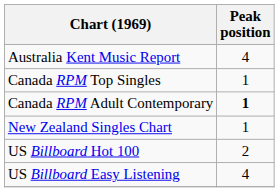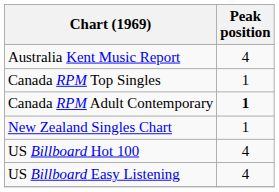US Billboard Hot 100 | Peak position: 2 -> 4
